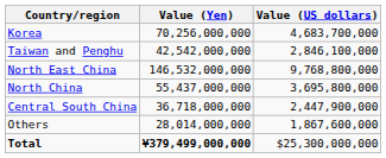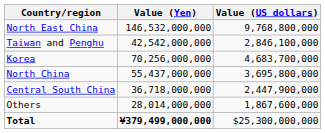rows swapped: Korea <-> North East China
